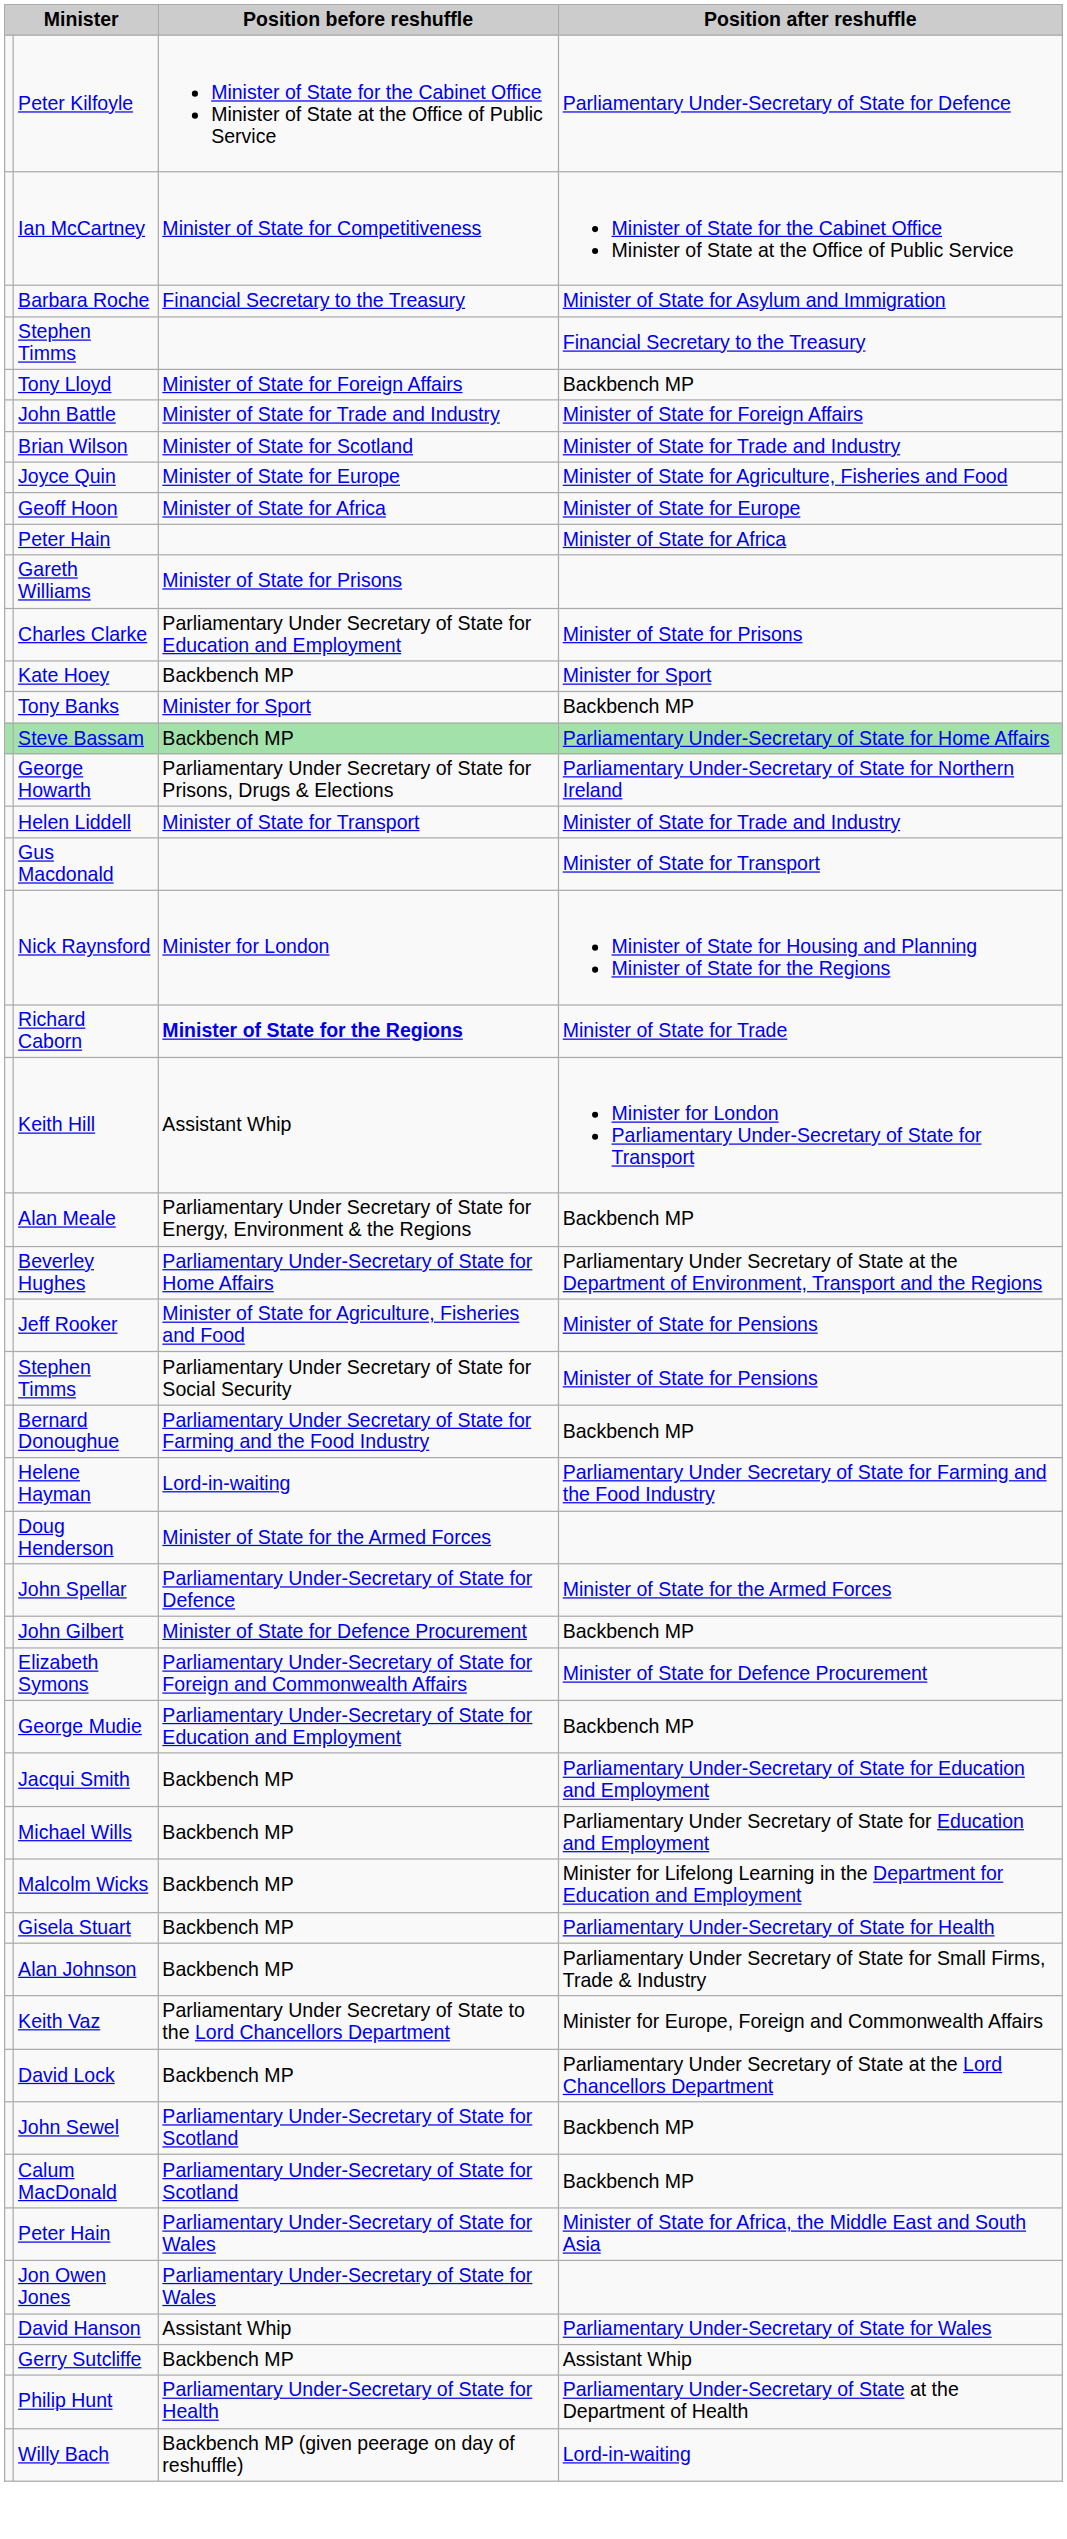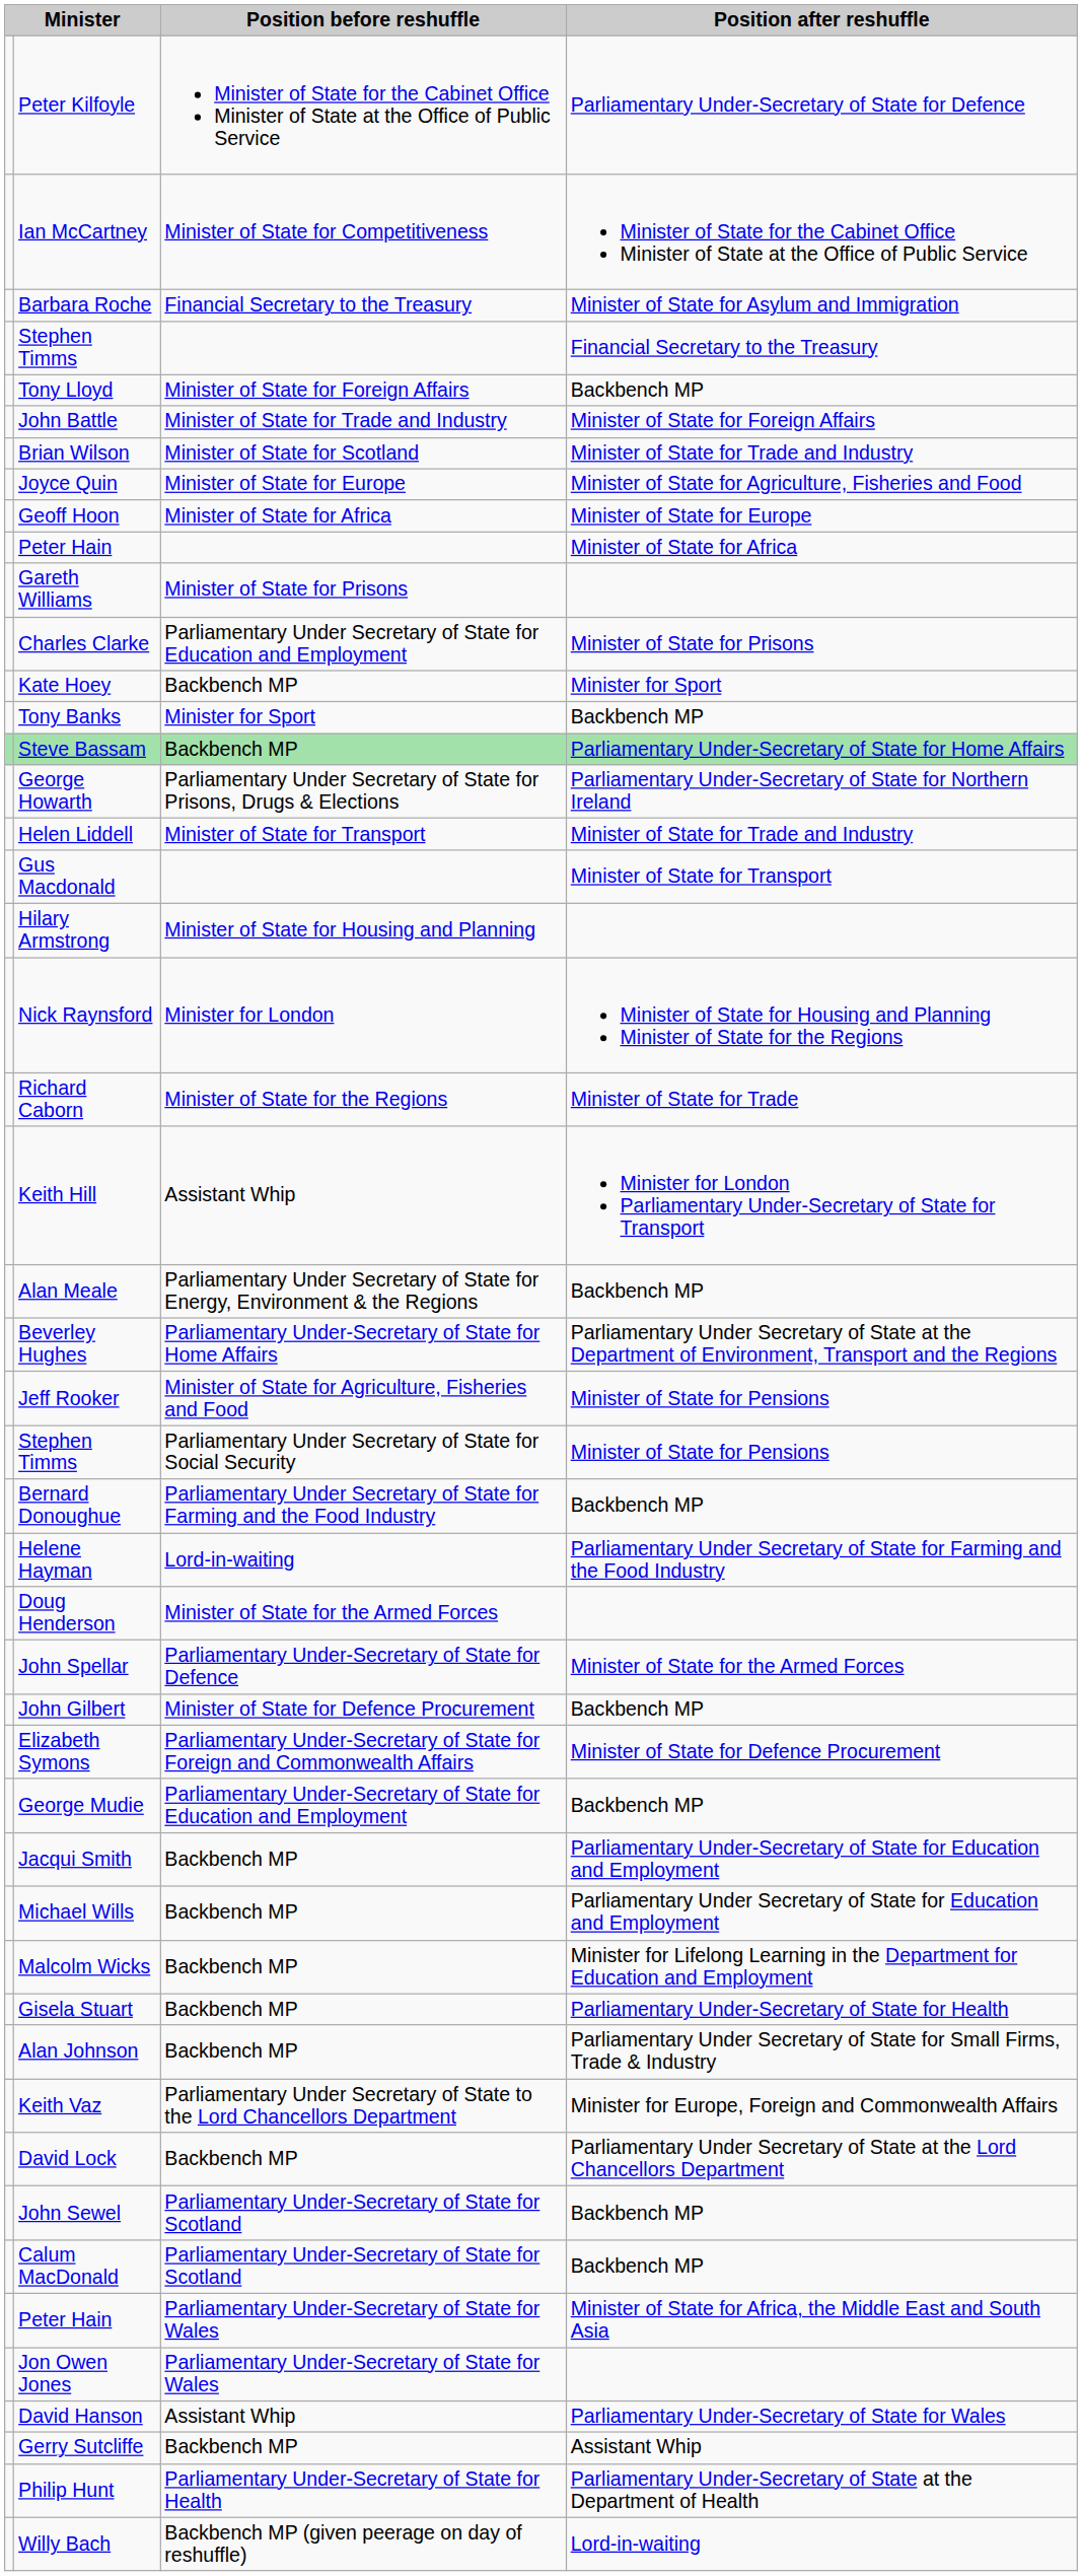+ row: Hilary Armstrong | Minister of State for Housing and Planning
Richard Caborn | Position before reshuffle: bold -> normal
